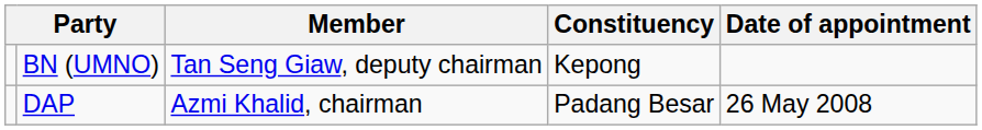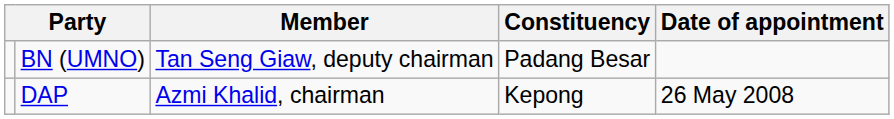BN (UMNO) | Constituency: Kepong -> Padang Besar
DAP | Constituency: Padang Besar -> Kepong
